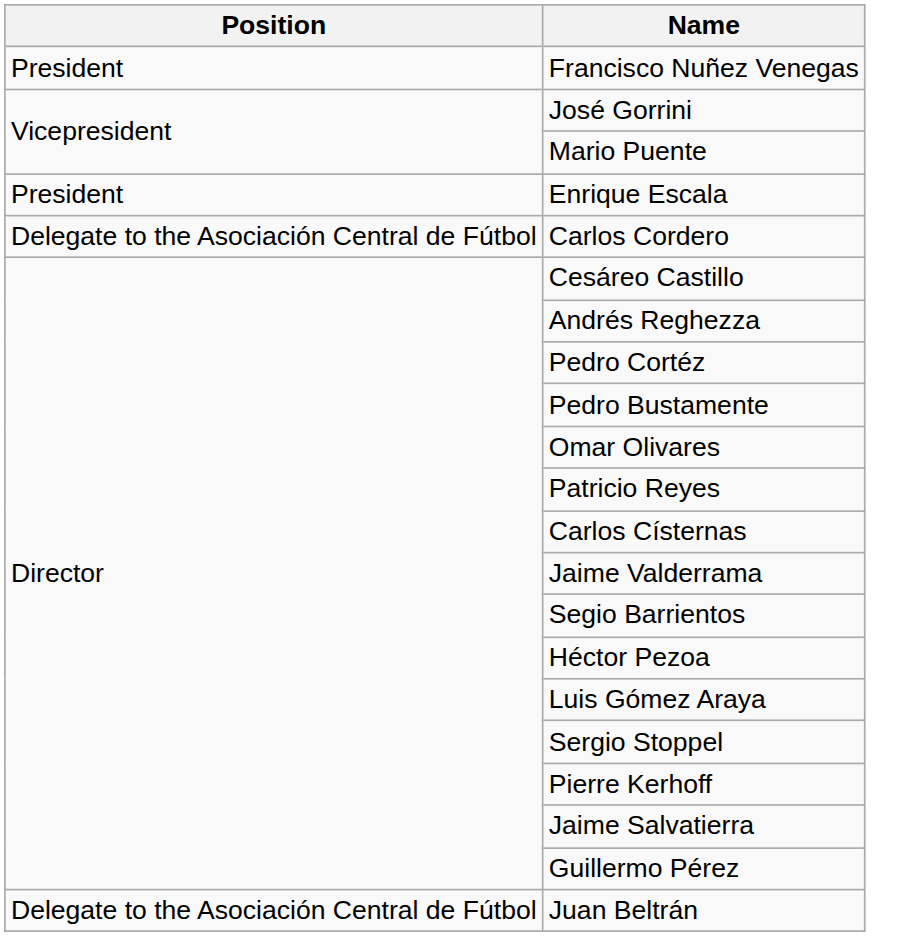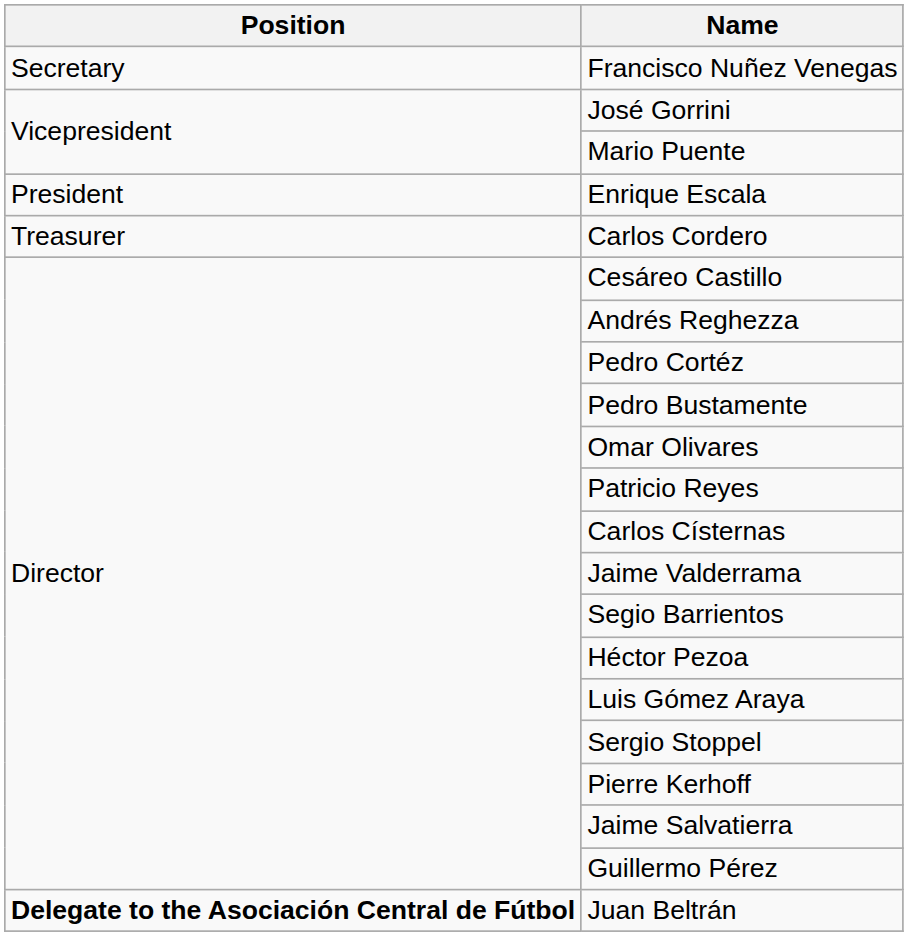Francisco Nuñez Venegas | Position: President -> Secretary
Carlos Cordero | Position: Delegate to the Asociación Central de Fútbol -> Treasurer
Juan Beltrán | Position: normal -> bold
